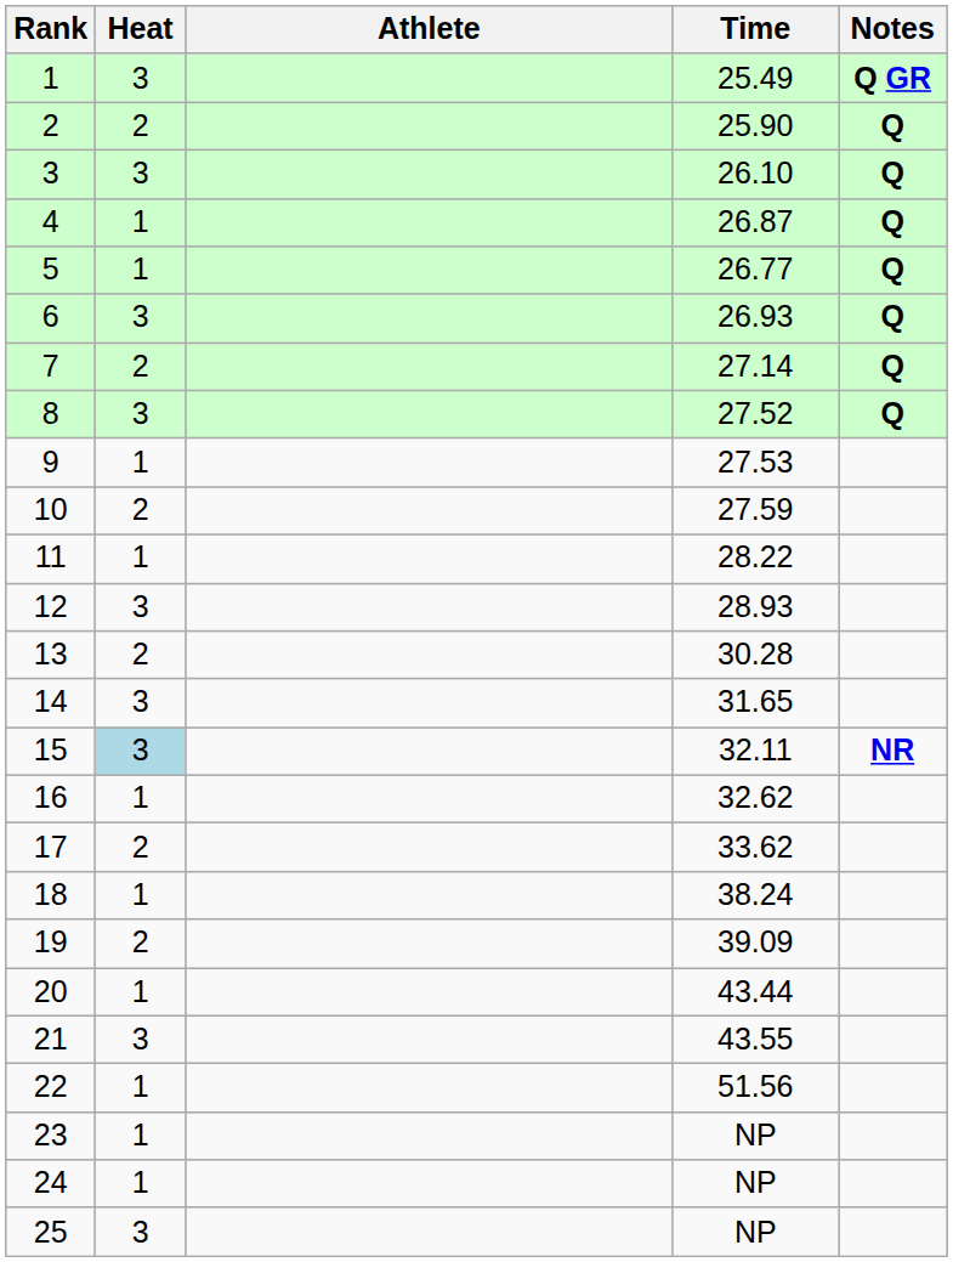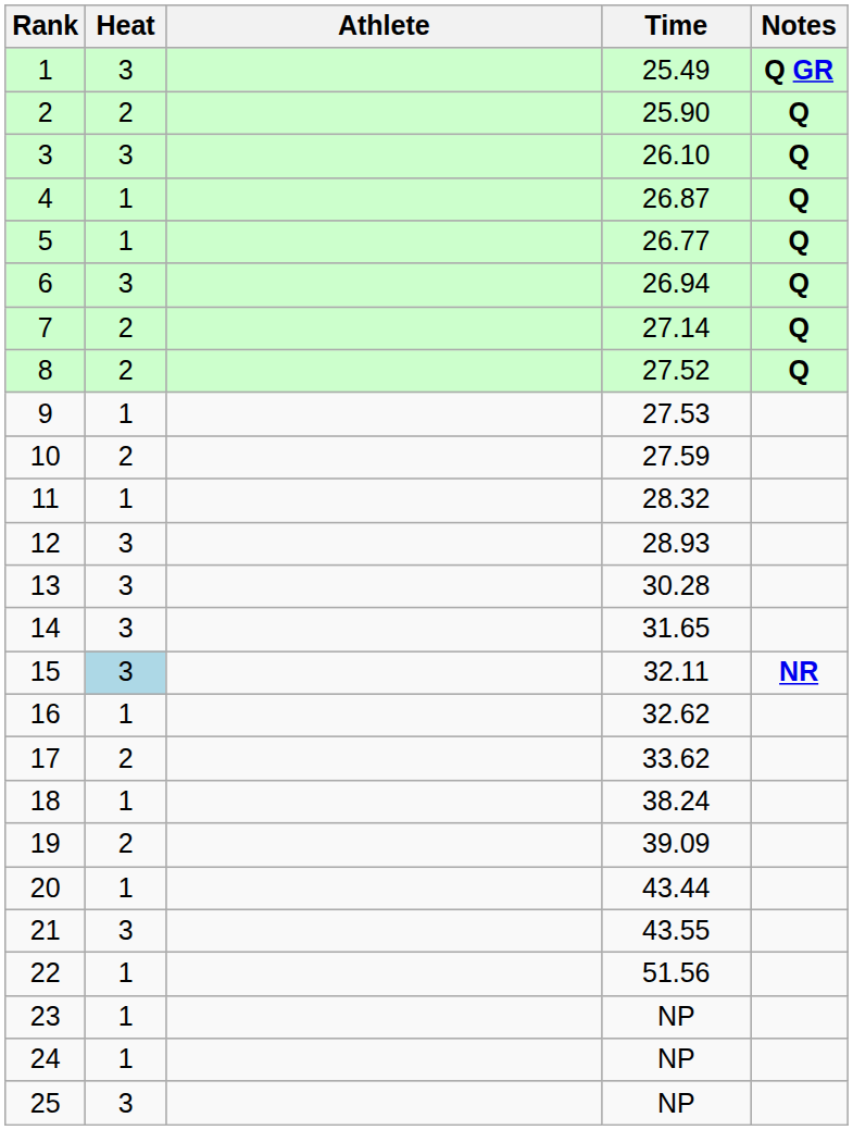6 | Time: 26.93 -> 26.94
8 | Heat: 3 -> 2
11 | Time: 28.22 -> 28.32
13 | Heat: 2 -> 3
